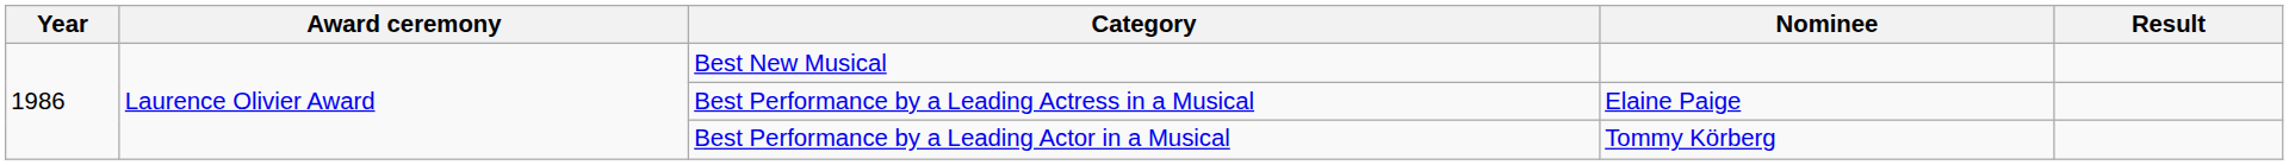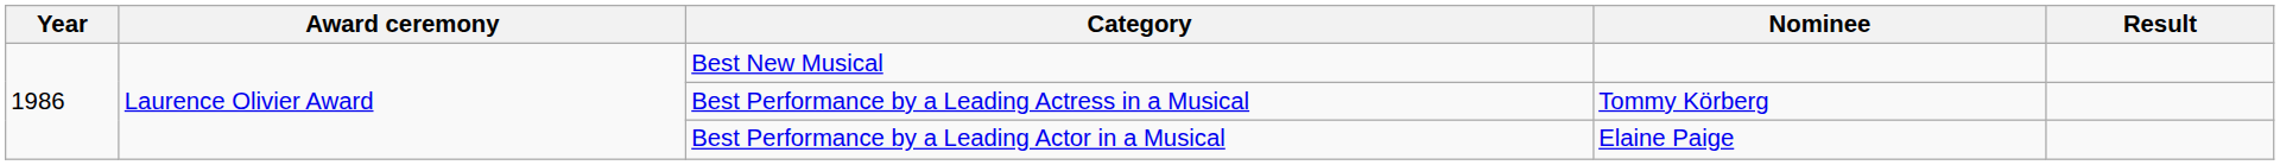Best Performance by a Leading Actress in a Musical | Nominee: Elaine Paige -> Tommy Körberg
Best Performance by a Leading Actor in a Musical | Nominee: Tommy Körberg -> Elaine Paige
